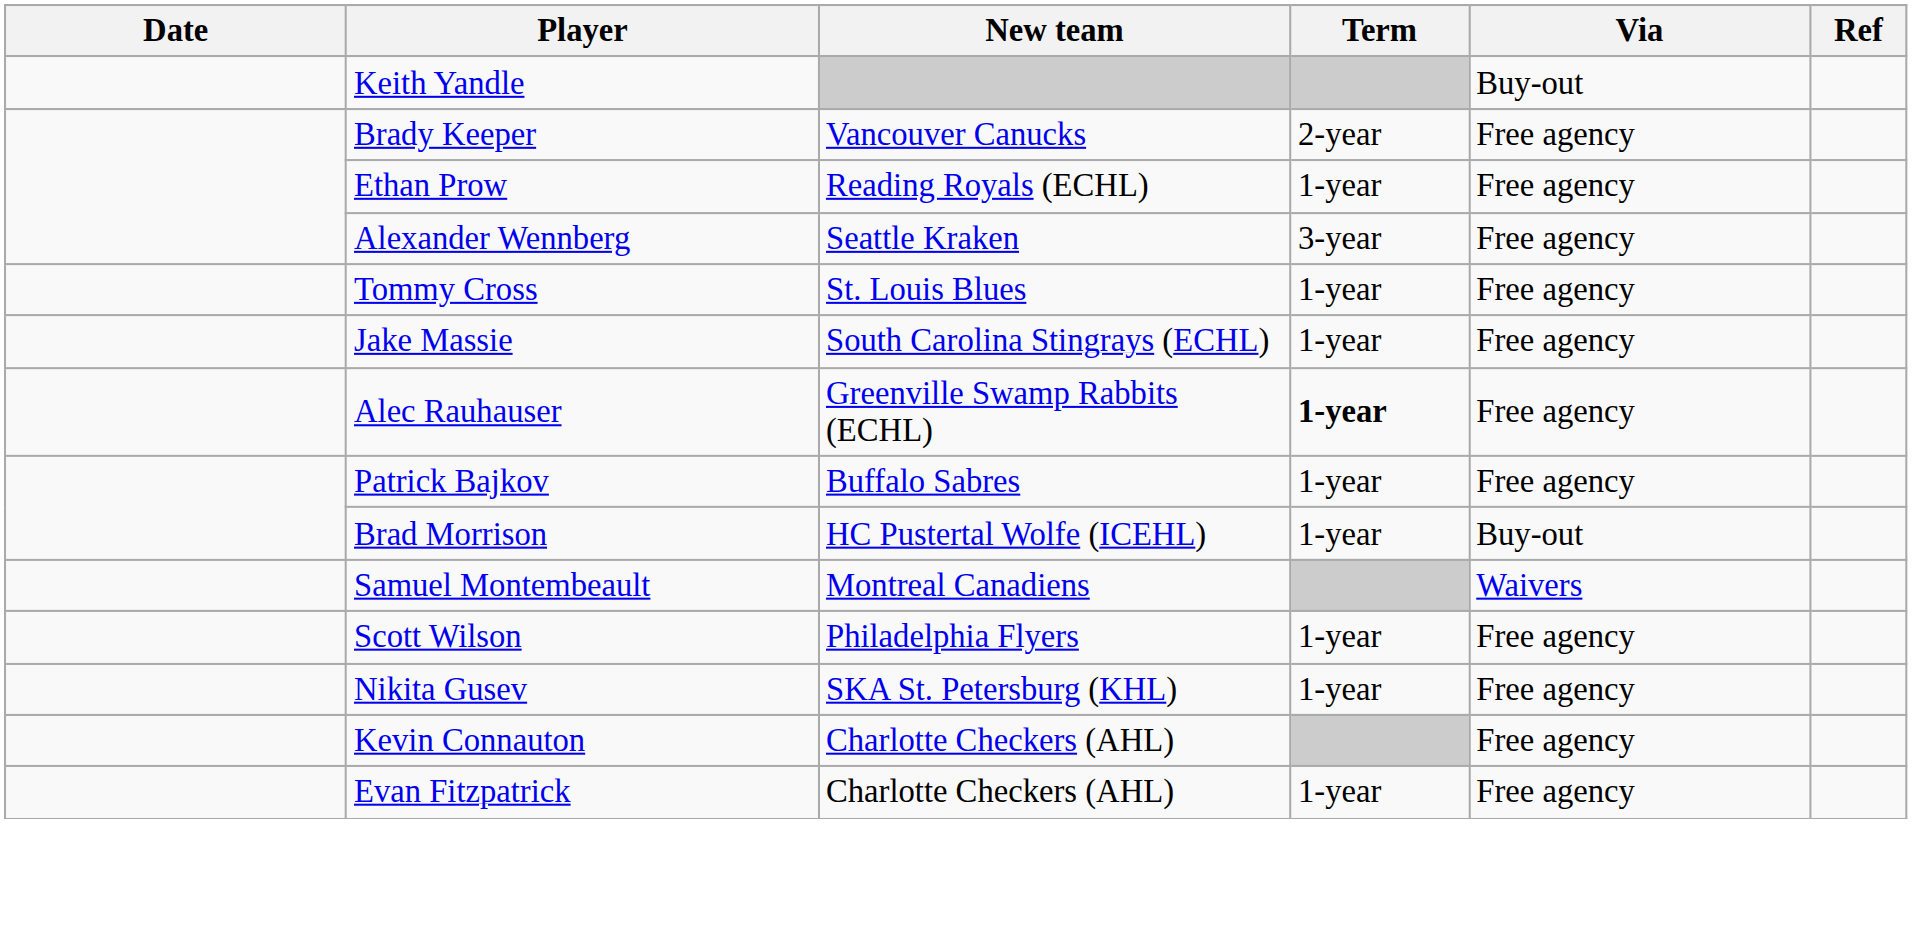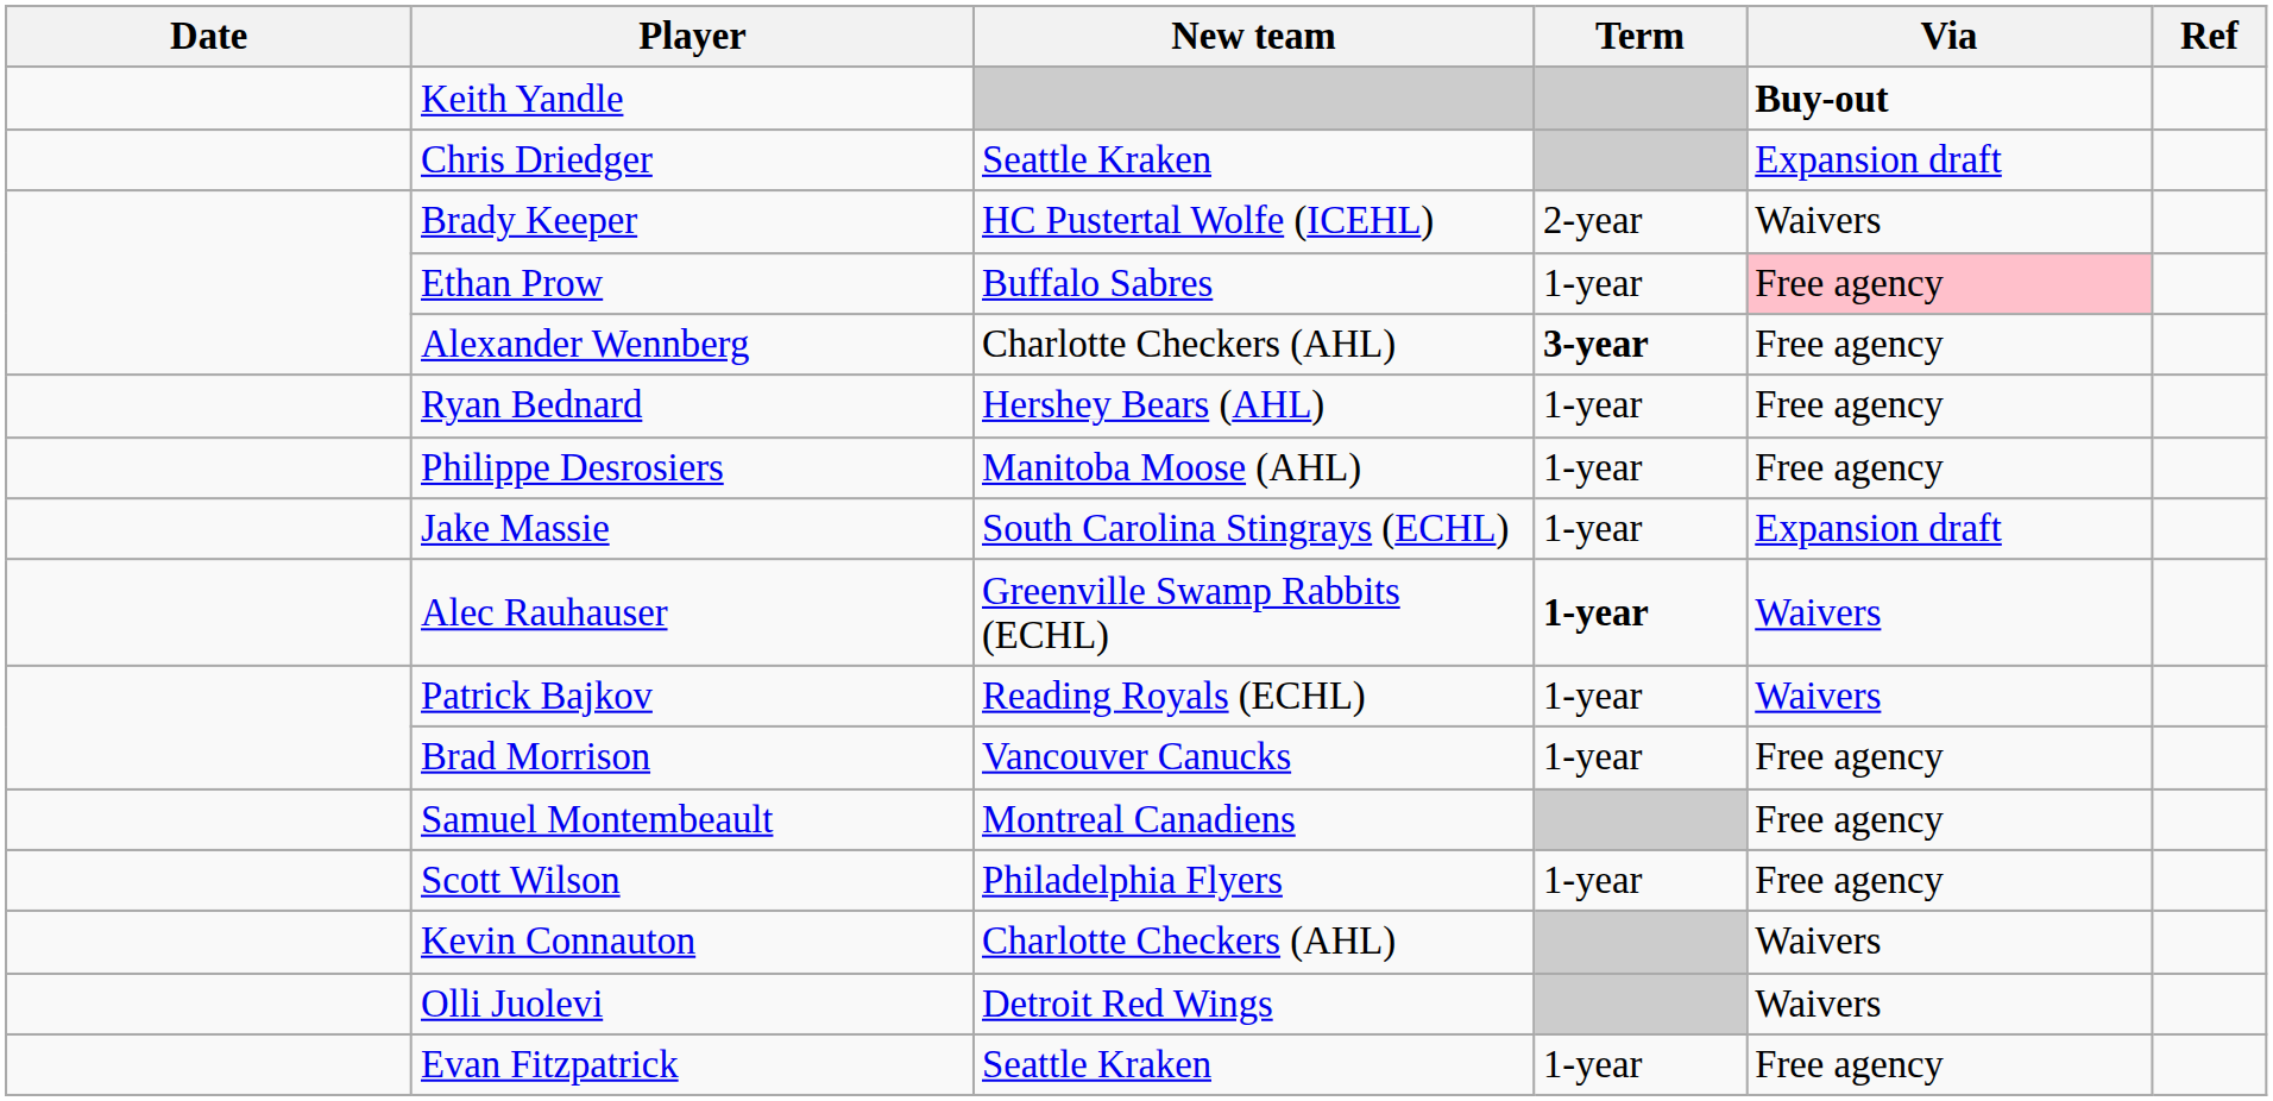Keith Yandle | Via: normal -> bold
+ row: Chris Driedger | Seattle Kraken | Expansion draft
Brady Keeper | New team: Vancouver Canucks -> HC Pustertal Wolfe (ICEHL)
Brady Keeper | Via: Free agency -> Waivers
Ethan Prow | New team: Reading Royals (ECHL) -> Buffalo Sabres
Ethan Prow | Via: no background -> pink background
Alexander Wennberg | New team: Seattle Kraken -> Charlotte Checkers (AHL)
Alexander Wennberg | Term: normal -> bold
- row: Tommy Cross | St. Louis Blues | 1-year | Free agency
+ row: Ryan Bednard | Hershey Bears (AHL) | 1-year | Free agency
+ row: Philippe Desrosiers | Manitoba Moose (AHL) | 1-year | Free agency
Jake Massie | Via: Free agency -> Expansion draft
Alec Rauhauser | Via: Free agency -> Waivers
Patrick Bajkov | New team: Buffalo Sabres -> Reading Royals (ECHL)
Patrick Bajkov | Via: Free agency -> Waivers
Brad Morrison | New team: HC Pustertal Wolfe (ICEHL) -> Vancouver Canucks
Brad Morrison | Via: Buy-out -> Free agency
Samuel Montembeault | Via: Waivers -> Free agency
- row: Nikita Gusev | SKA St. Petersburg (KHL) | 1-year | Free agency
Kevin Connauton | Via: Free agency -> Waivers
+ row: Olli Juolevi | Detroit Red Wings | Waivers
Evan Fitzpatrick | New team: Charlotte Checkers (AHL) -> Seattle Kraken
